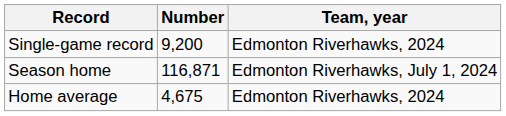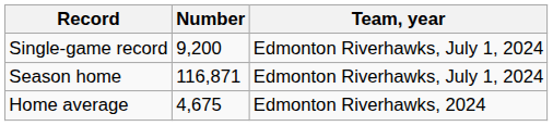Single-game record | Team, year: Edmonton Riverhawks, 2024 -> Edmonton Riverhawks, July 1, 2024
